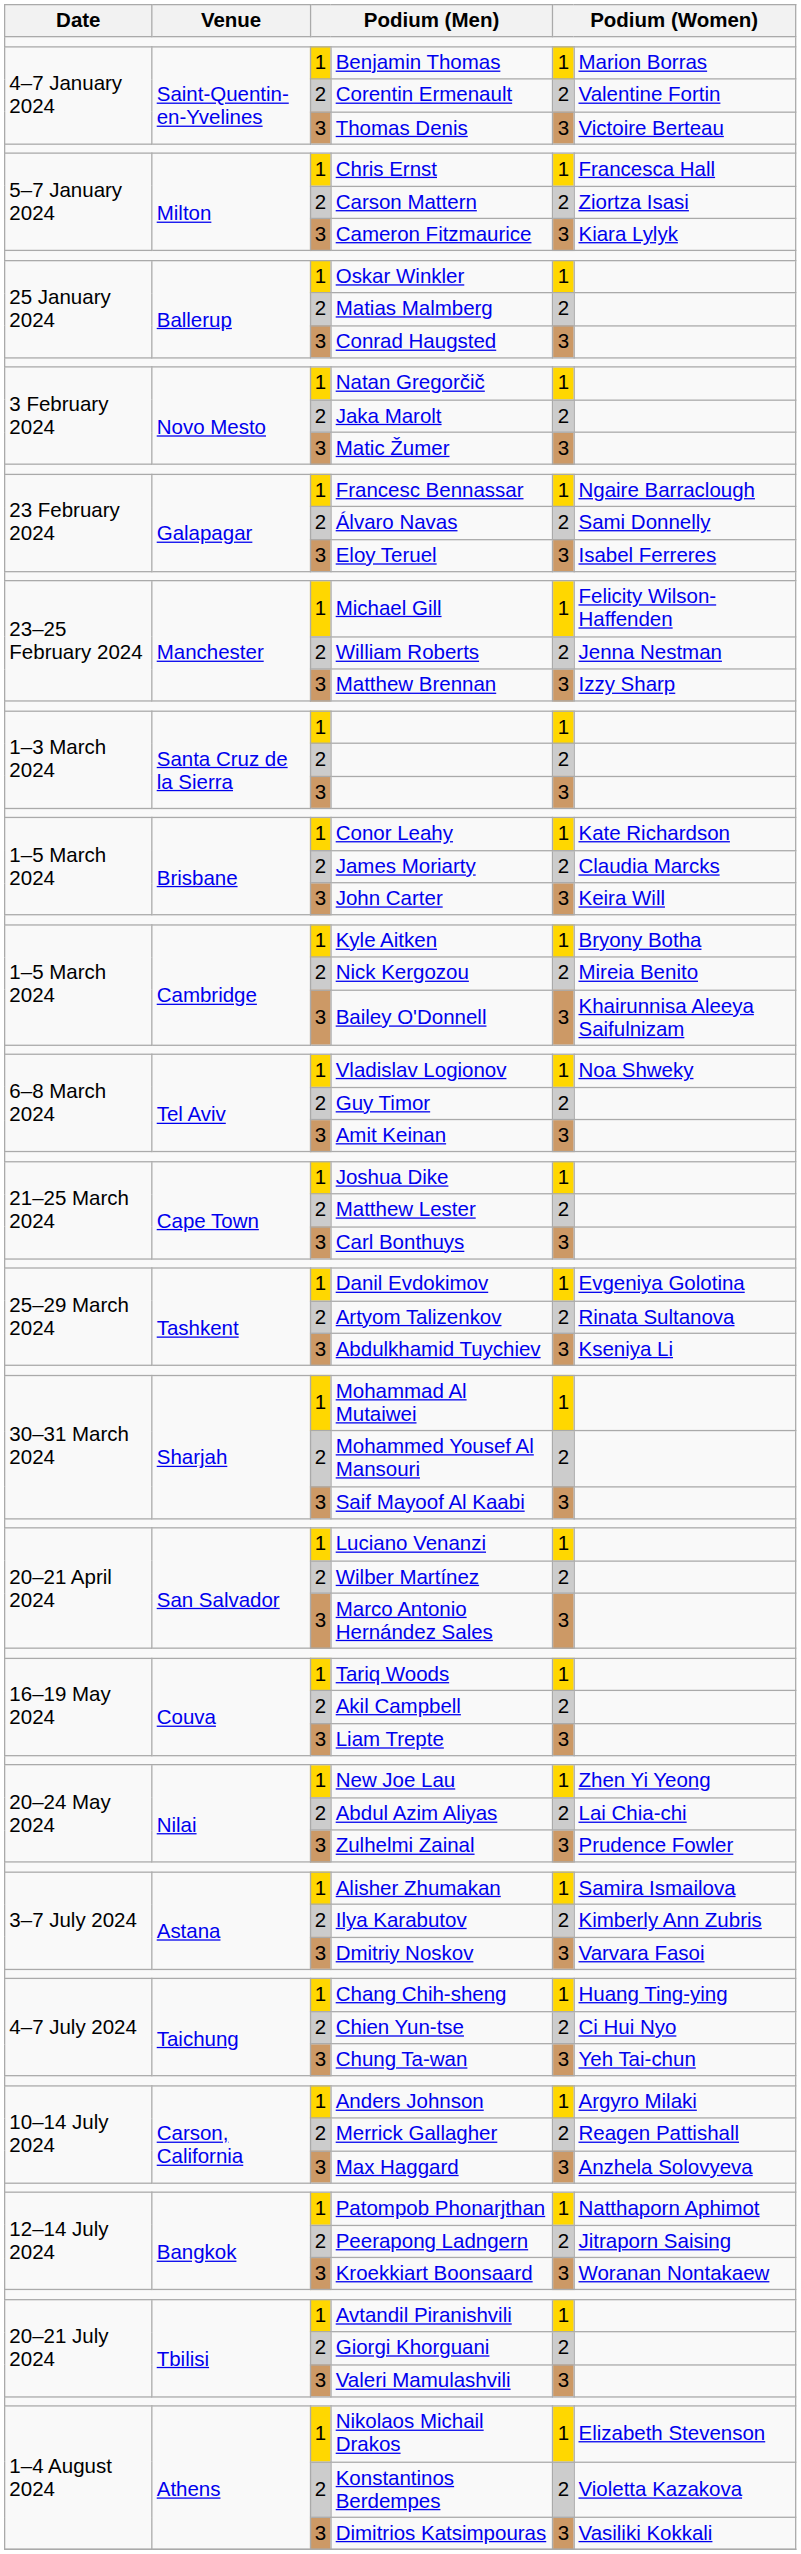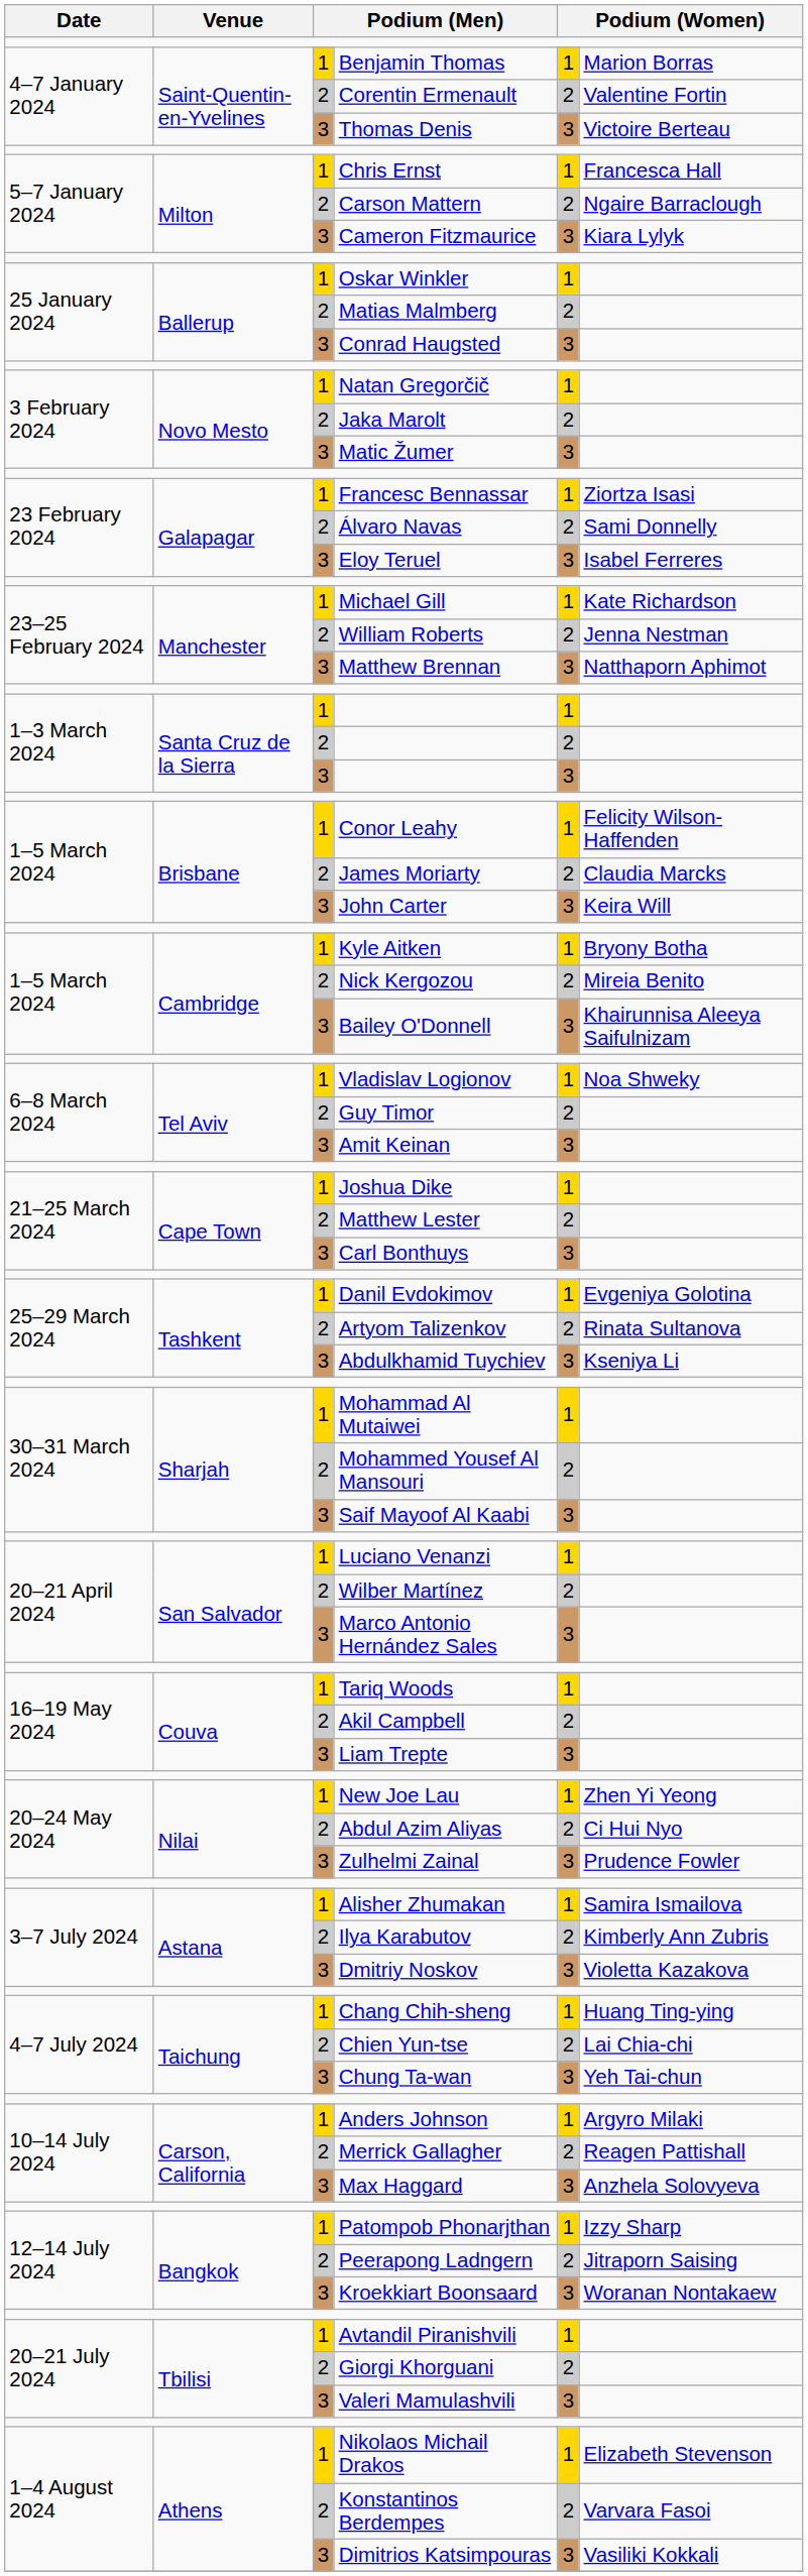Carson Mattern | column 6: Ziortza Isasi -> Ngaire Barraclough
Francesc Bennassar | column 6: Ngaire Barraclough -> Ziortza Isasi
Michael Gill | column 6: Felicity Wilson-Haffenden -> Kate Richardson
Matthew Brennan | column 6: Izzy Sharp -> Natthaporn Aphimot
Conor Leahy | column 6: Kate Richardson -> Felicity Wilson-Haffenden
Abdul Azim Aliyas | column 6: Lai Chia-chi -> Ci Hui Nyo
Dmitriy Noskov | column 6: Varvara Fasoi -> Violetta Kazakova
Chien Yun-tse | column 6: Ci Hui Nyo -> Lai Chia-chi
Patompob Phonarjthan | column 6: Natthaporn Aphimot -> Izzy Sharp
Konstantinos Berdempes | column 6: Violetta Kazakova -> Varvara Fasoi
